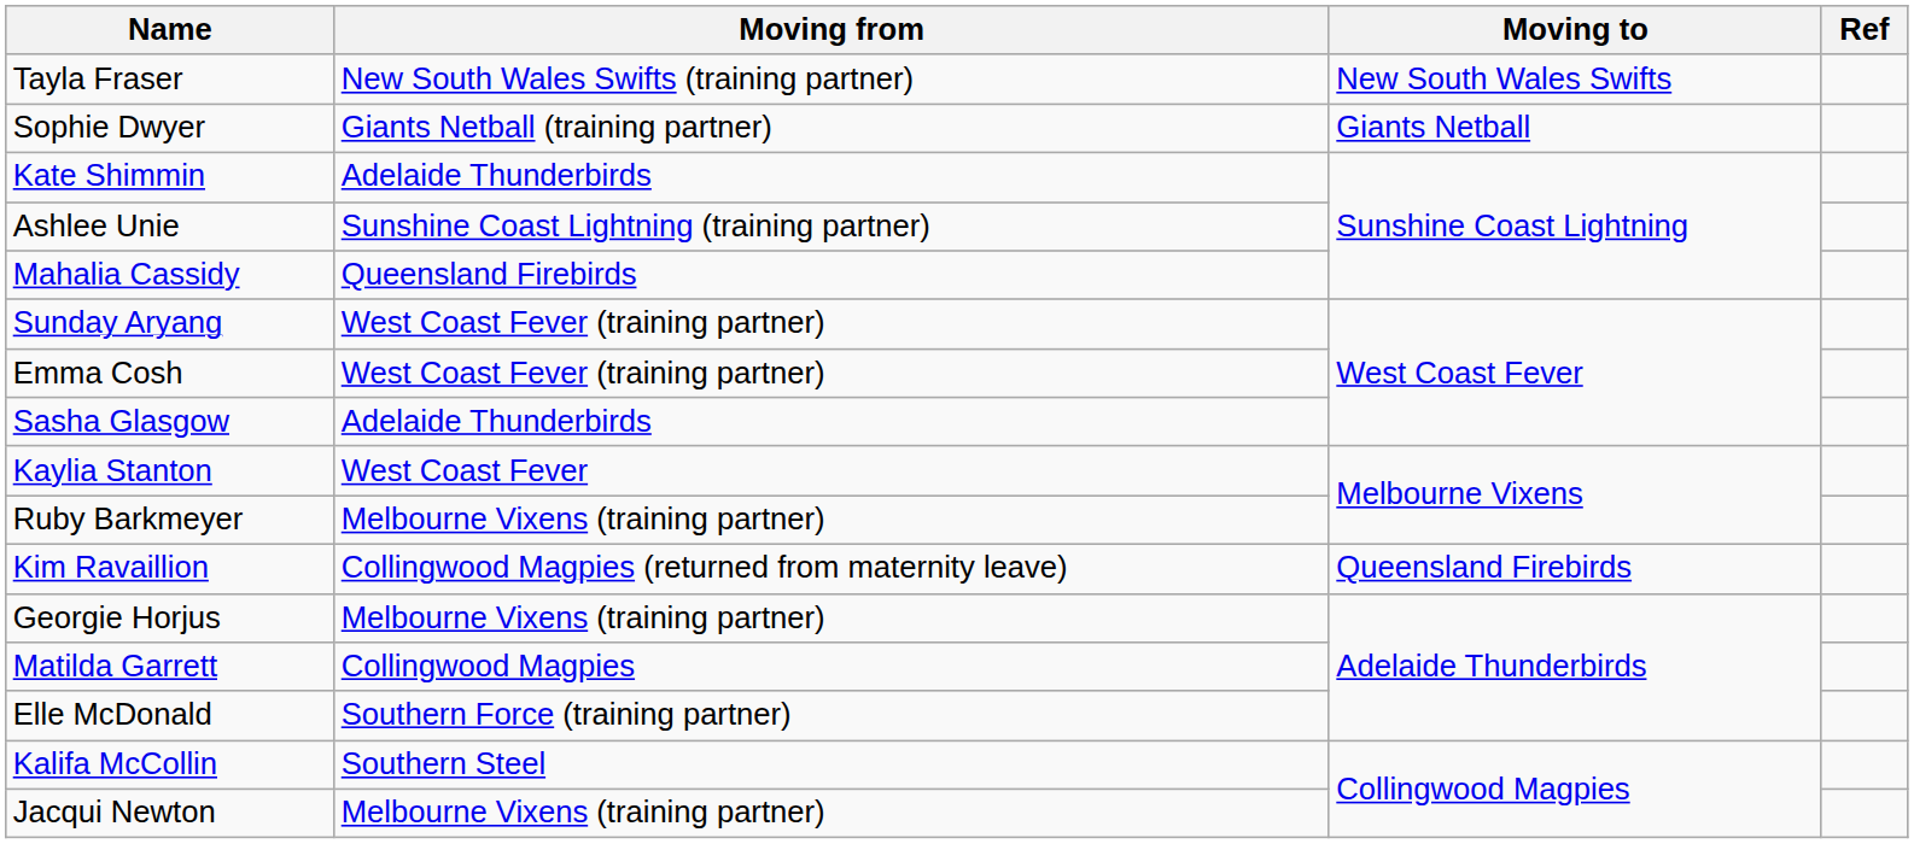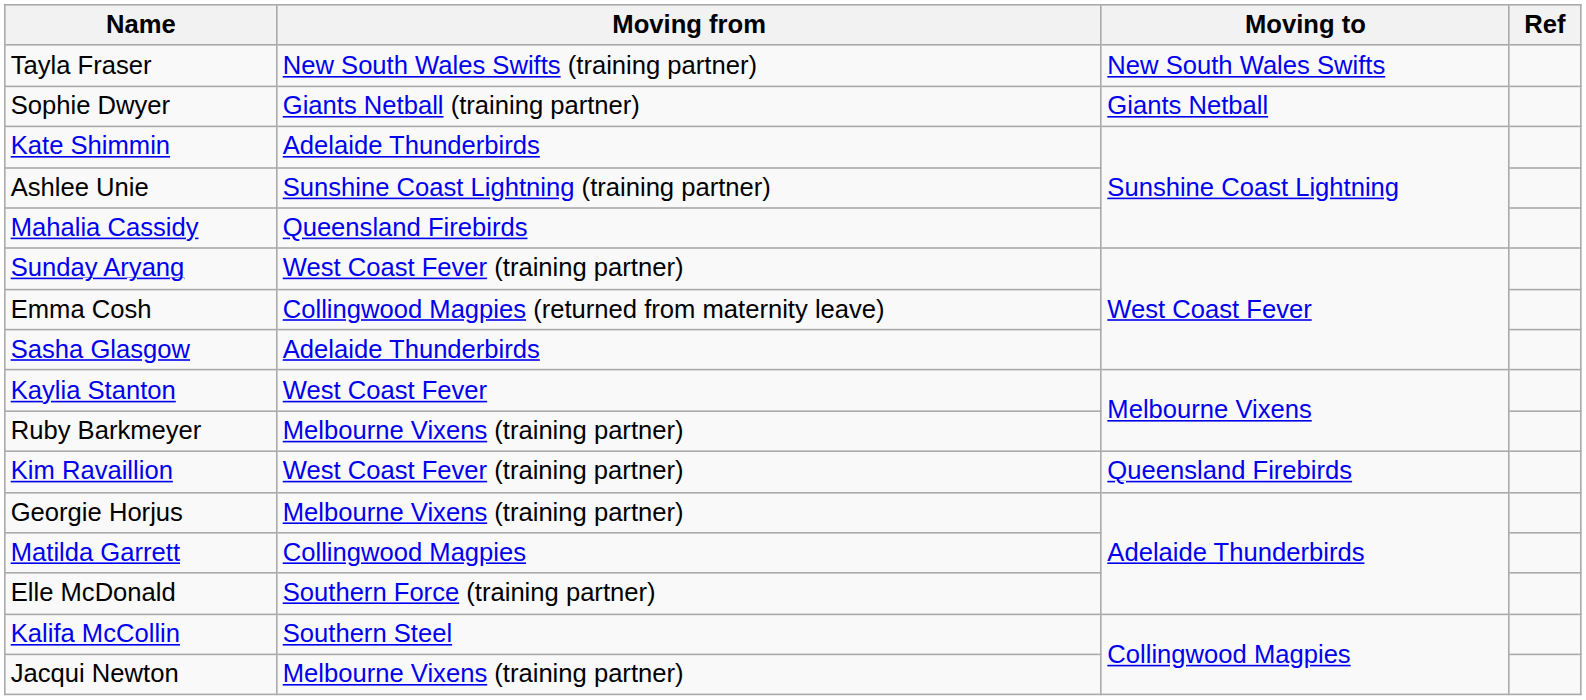Emma Cosh | Moving from: West Coast Fever (training partner) -> Collingwood Magpies (returned from maternity leave)
Kim Ravaillion | Moving from: Collingwood Magpies (returned from maternity leave) -> West Coast Fever (training partner)
